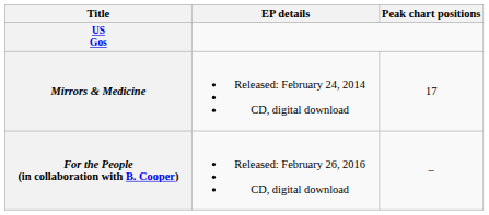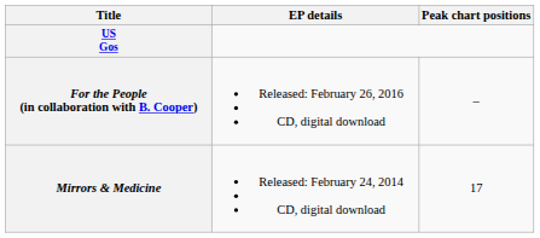rows swapped: Mirrors & Medicine <-> For the People (in collaboration with B. Cooper)
